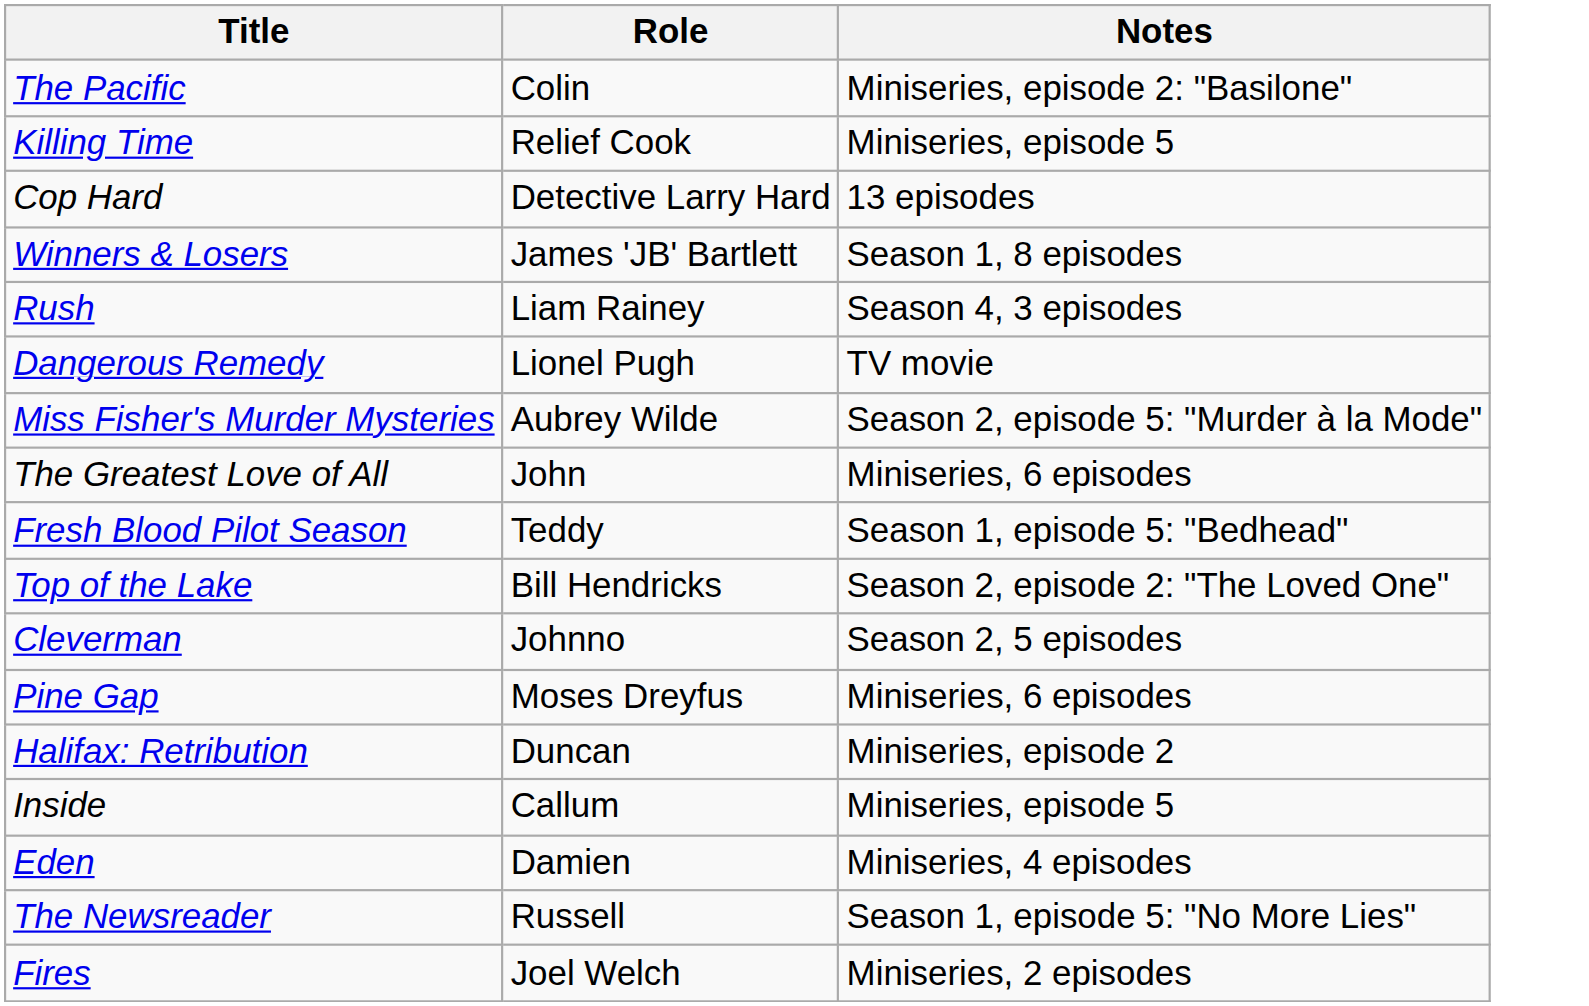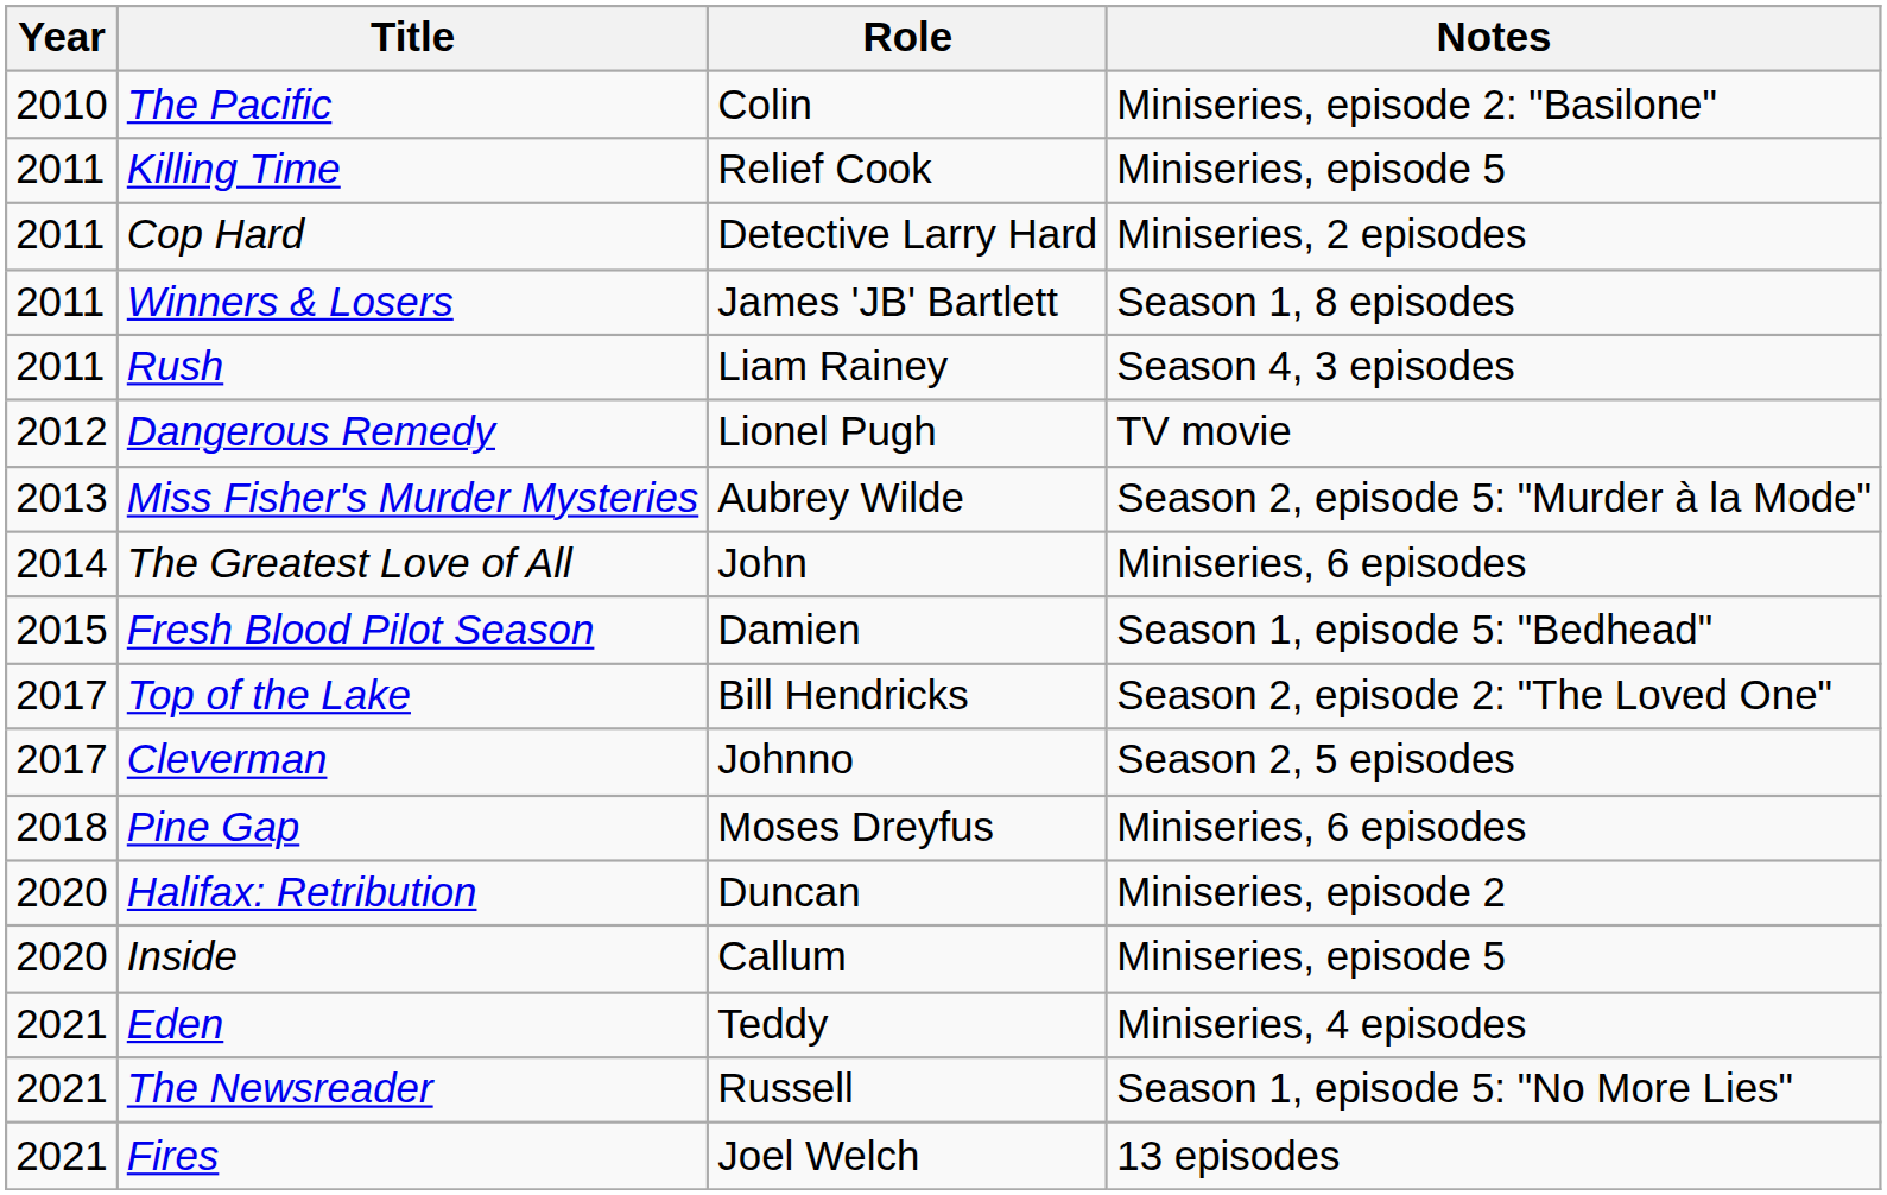+ column: Year | 2010 | 2011 | 2011 | 2011 | 2011 | 2012 | 2013 | 2014 | 2015 | 2017 | 2017 | 2018 | 2020 | 2020 | 2021 | 2021 | 2021
Cop Hard | Notes: 13 episodes -> Miniseries, 2 episodes
Fresh Blood Pilot Season | Role: Teddy -> Damien
Eden | Role: Damien -> Teddy
Fires | Notes: Miniseries, 2 episodes -> 13 episodes
